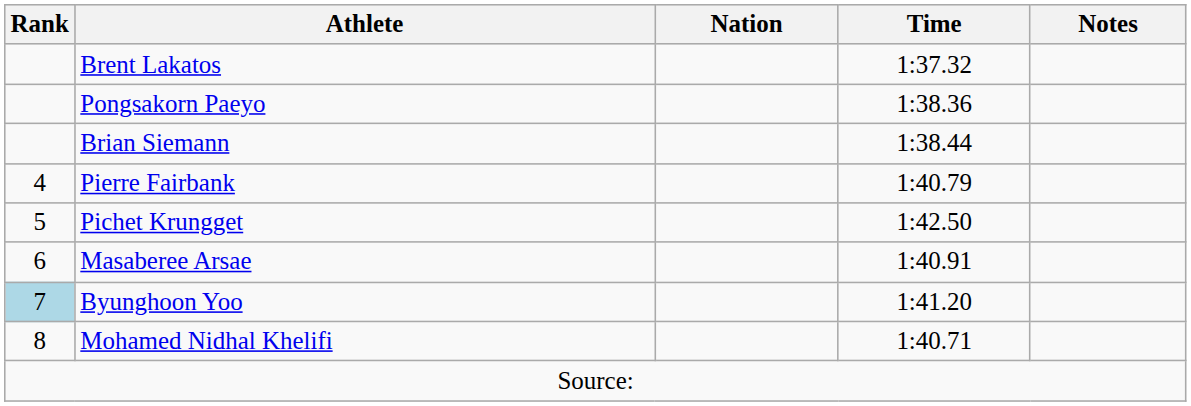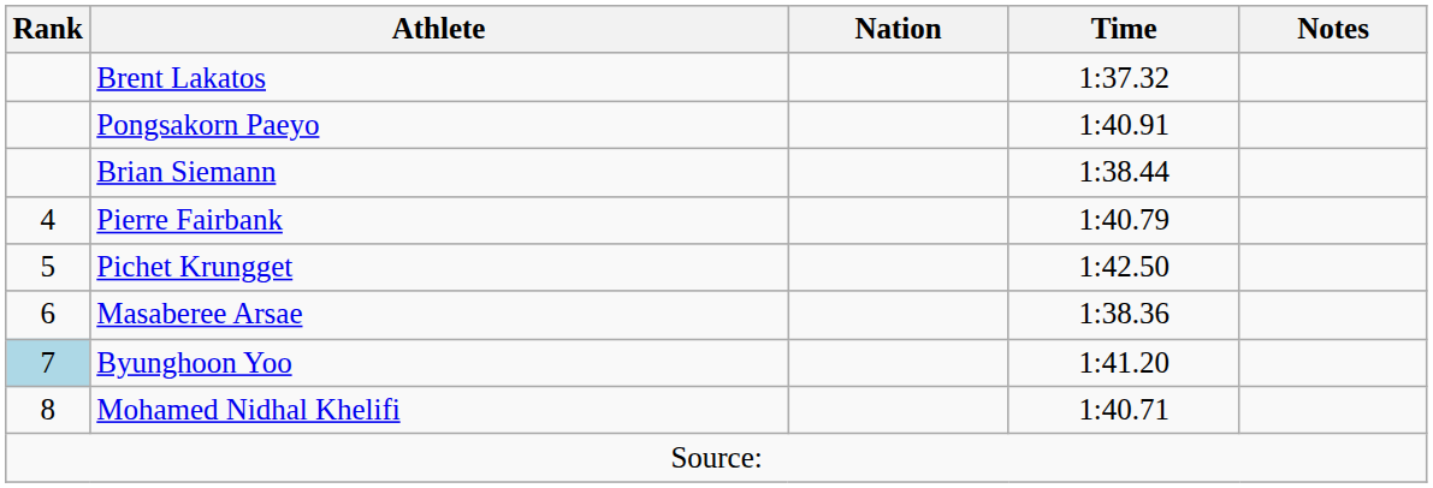Pongsakorn Paeyo | Time: 1:38.36 -> 1:40.91
Masaberee Arsae | Time: 1:40.91 -> 1:38.36
